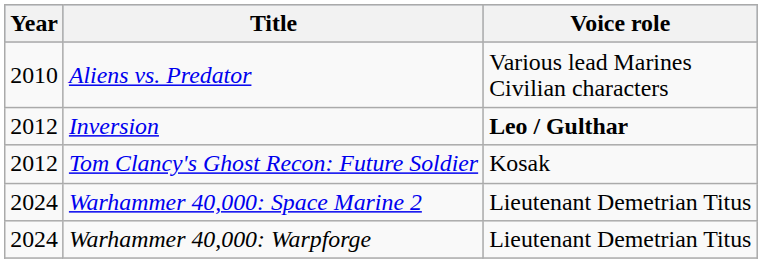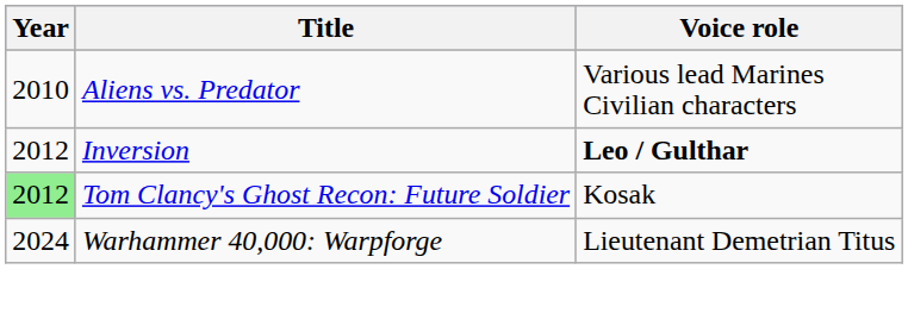Tom Clancy's Ghost Recon: Future Soldier | Year: no background -> lightgreen background
- row: 2024 | Warhammer 40,000: Space Marine 2 | Lieutenant Demetrian Titus
